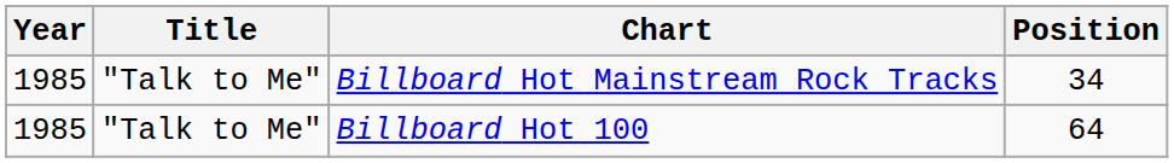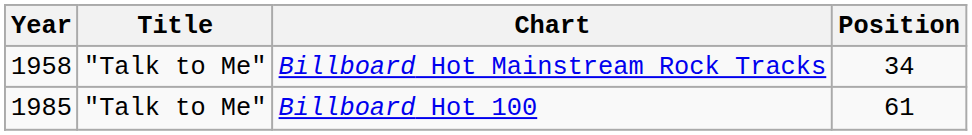Billboard Hot Mainstream Rock Tracks | Year: 1985 -> 1958
Billboard Hot 100 | Position: 64 -> 61
